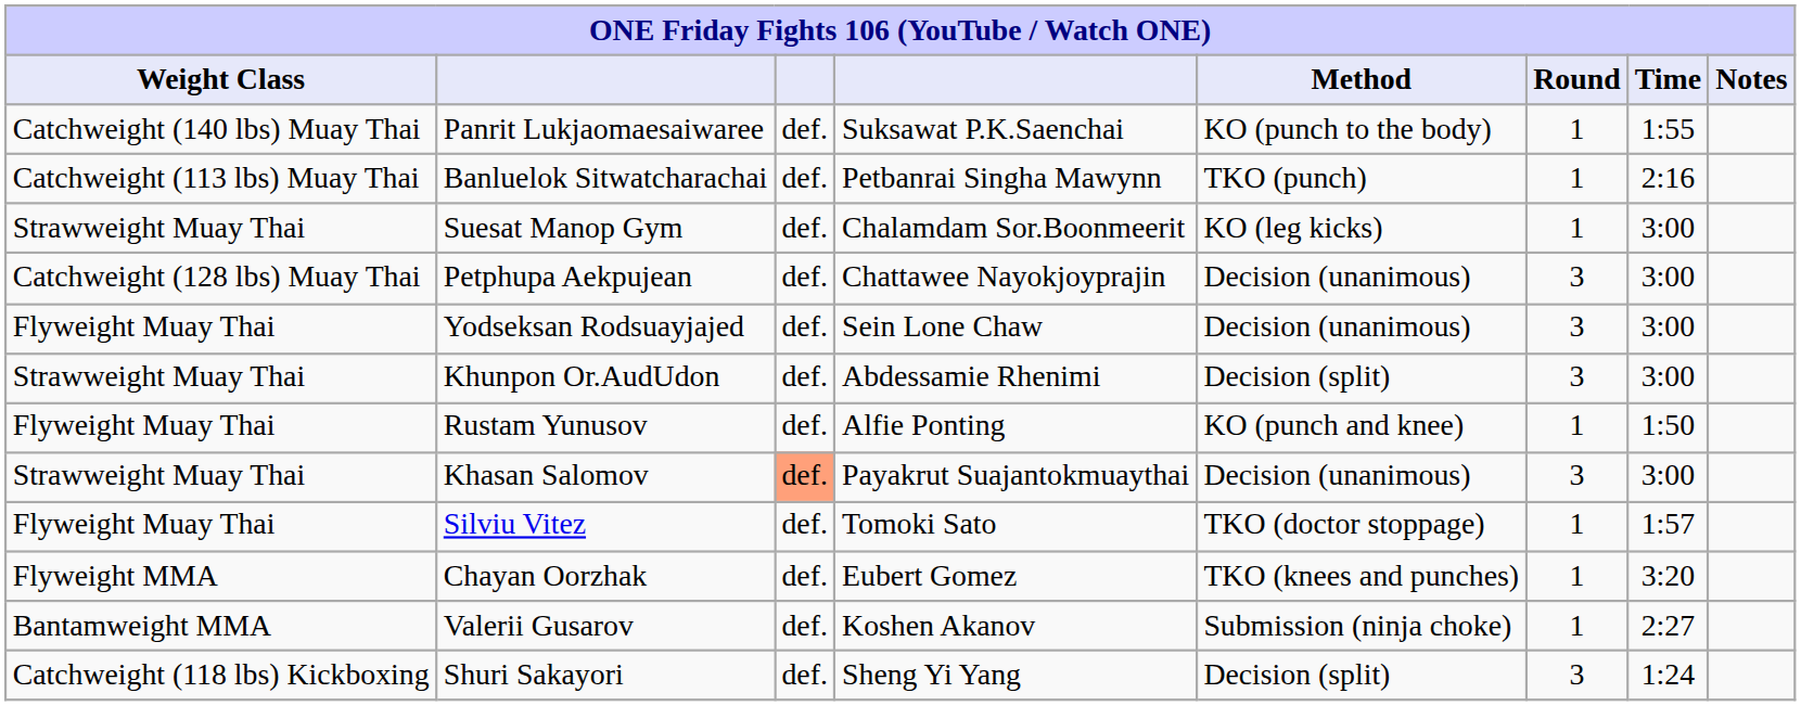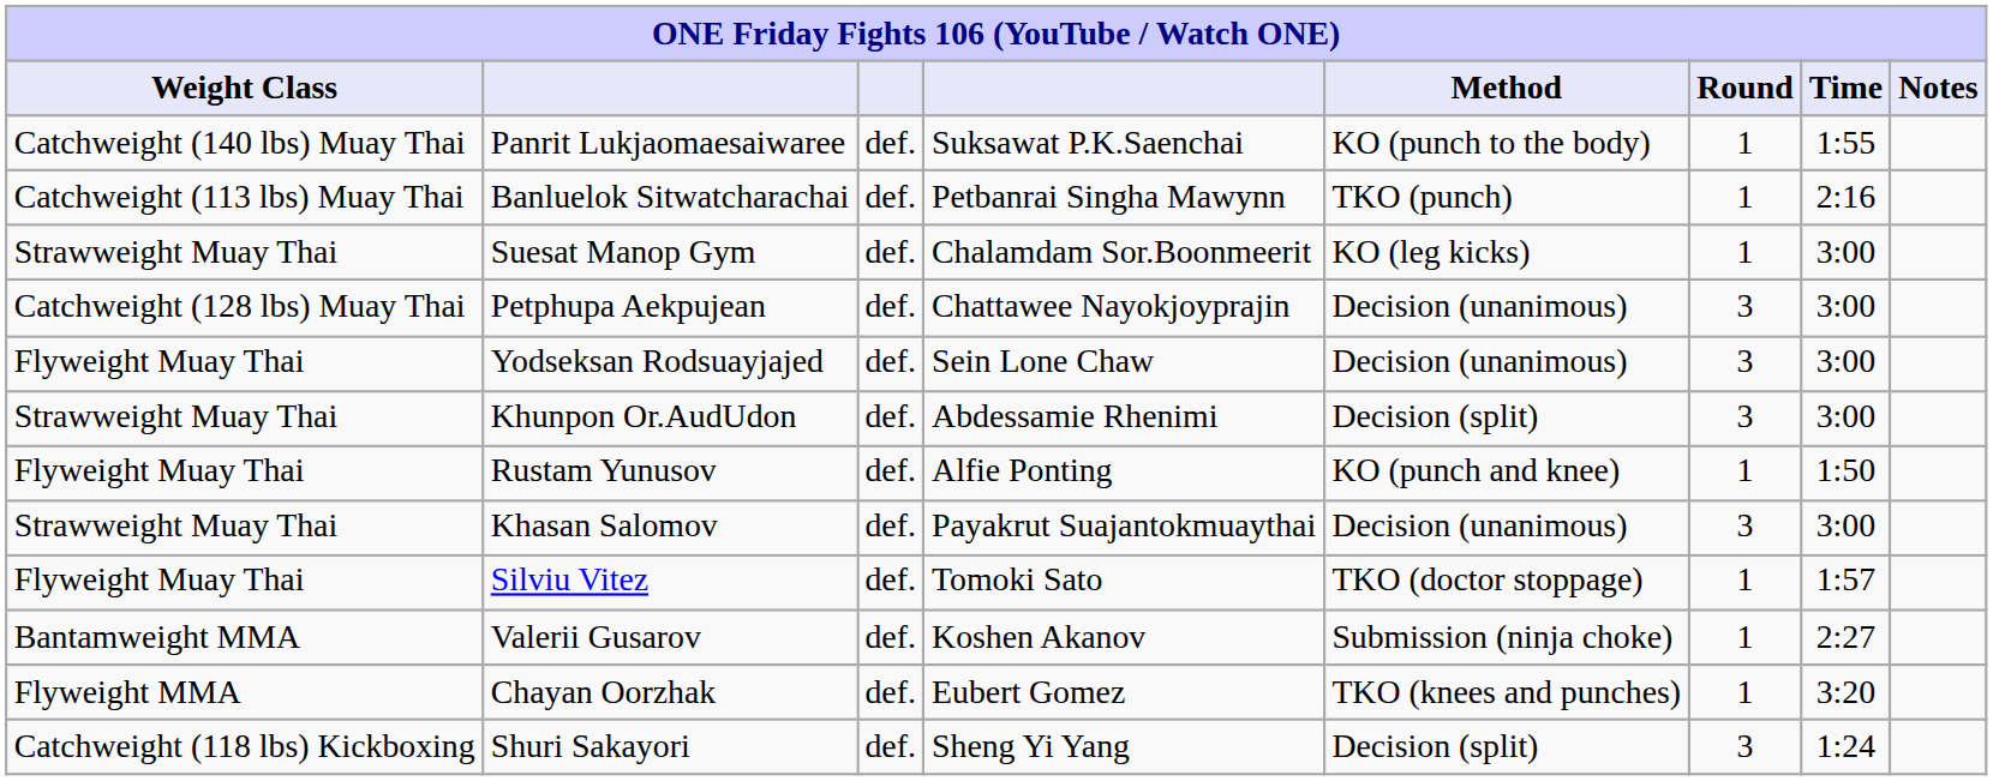Khasan Salomov | column 3: lightsalmon background -> no background
rows swapped: Chayan Oorzhak <-> Valerii Gusarov
